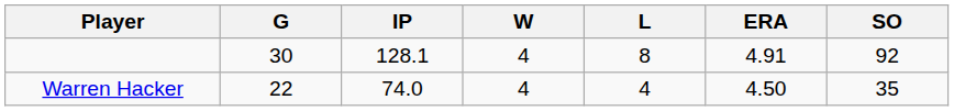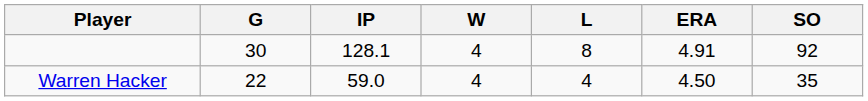Warren Hacker | IP: 74.0 -> 59.0
